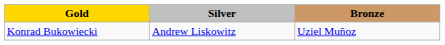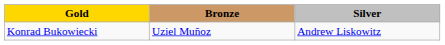columns swapped: Silver <-> Bronze
